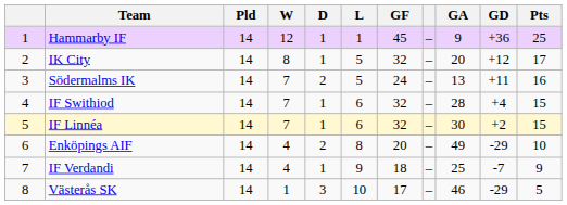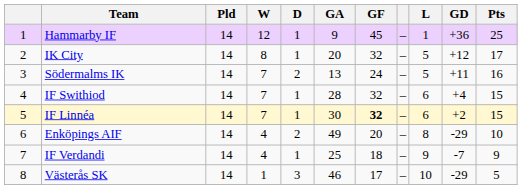columns swapped: L <-> GA
IF Linnéa | GF: normal -> bold
